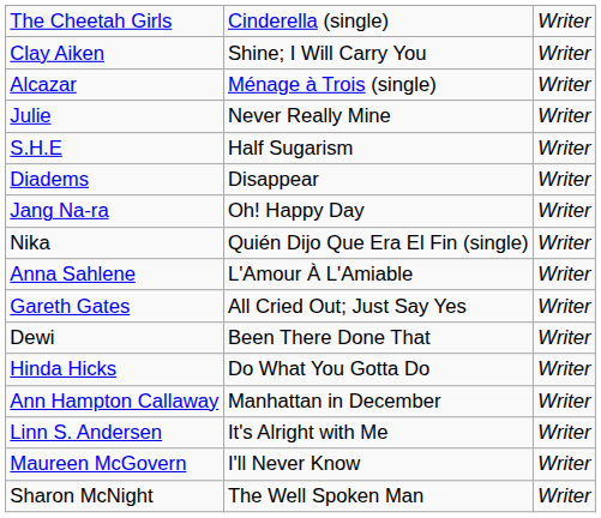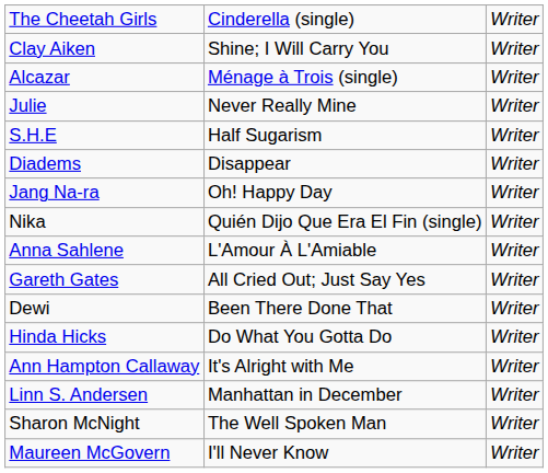Ann Hampton Callaway | column 2: Manhattan in December -> It's Alright with Me
Linn S. Andersen | column 2: It's Alright with Me -> Manhattan in December
rows swapped: Maureen McGovern <-> Sharon McNight
